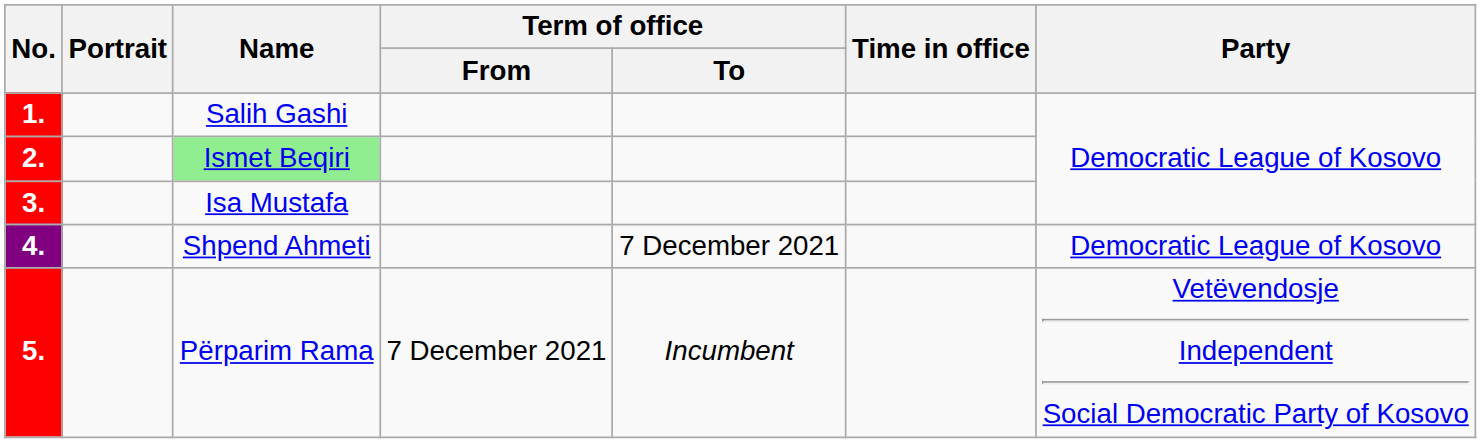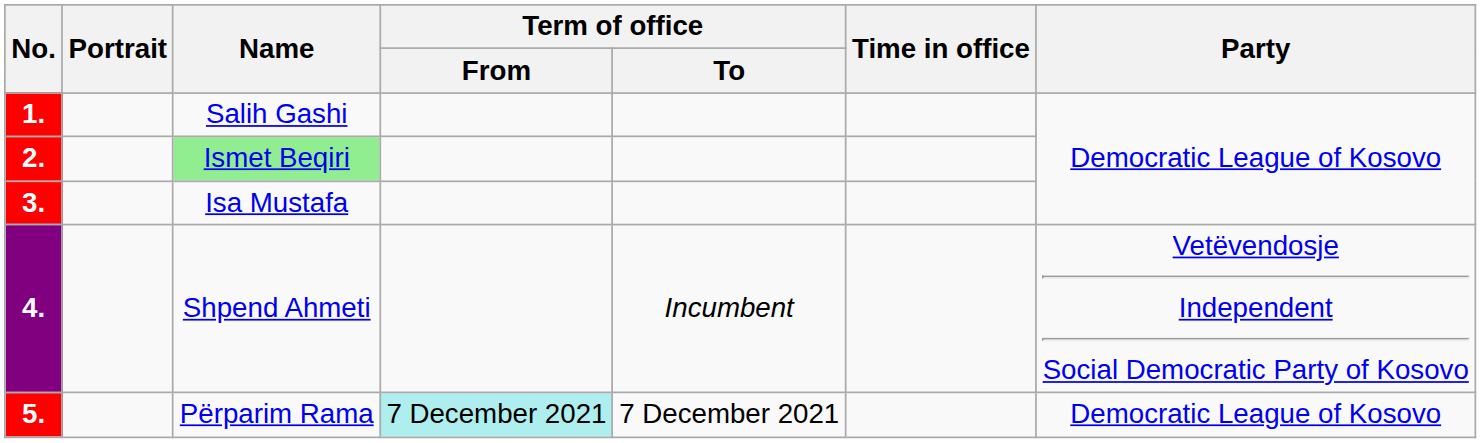4. | Term of office / To: 7 December 2021 -> Incumbent
4. | Party: Democratic League of Kosovo -> Vetëvendosje Independent Social Democratic Party of Kosovo
5. | Term of office / From: no background -> paleturquoise background
5. | Term of office / To: Incumbent -> 7 December 2021
5. | Party: Vetëvendosje Independent Social Democratic Party of Kosovo -> Democratic League of Kosovo
